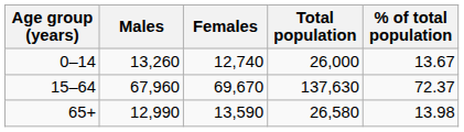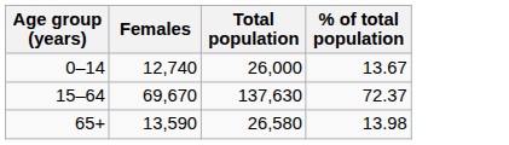- column: Males | 13,260 | 67,960 | 12,990
